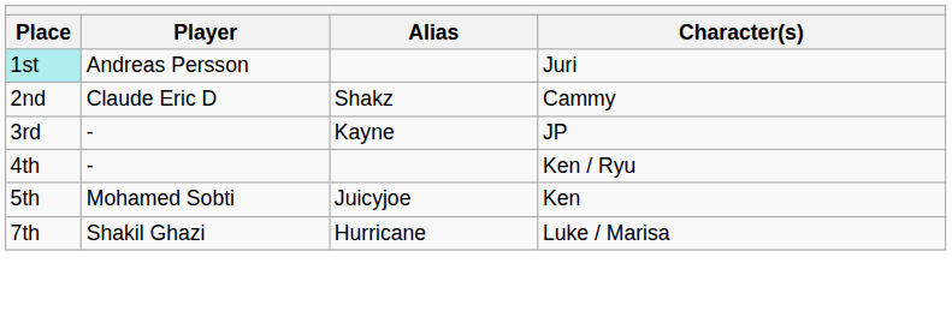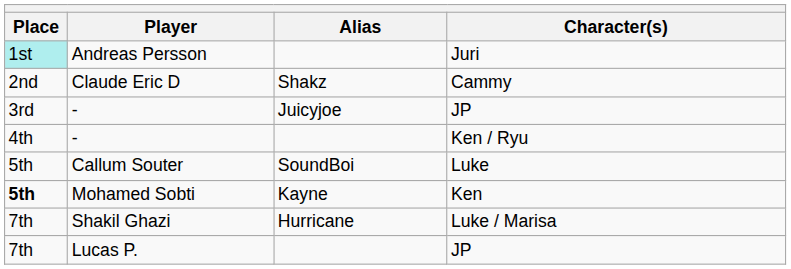- / JP | Alias: Kayne -> Juicyjoe
+ row: 5th | Callum Souter | SoundBoi | Luke
Mohamed Sobti | Place: normal -> bold
Mohamed Sobti | Alias: Juicyjoe -> Kayne
+ row: 7th | Lucas P. | JP
